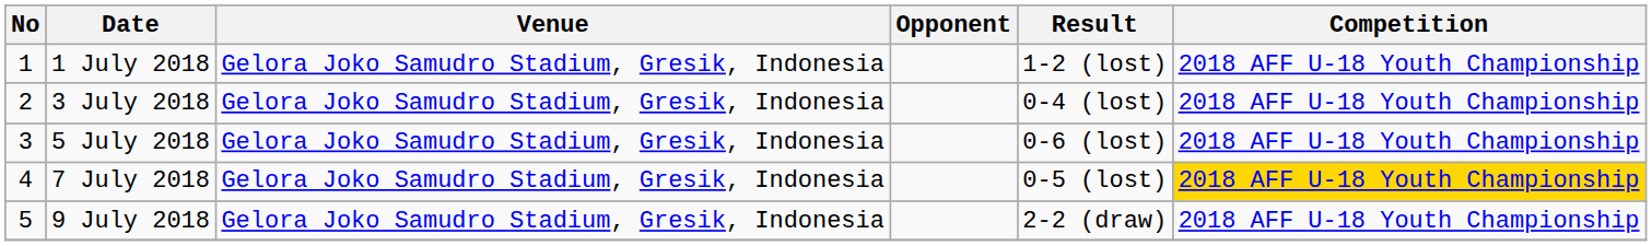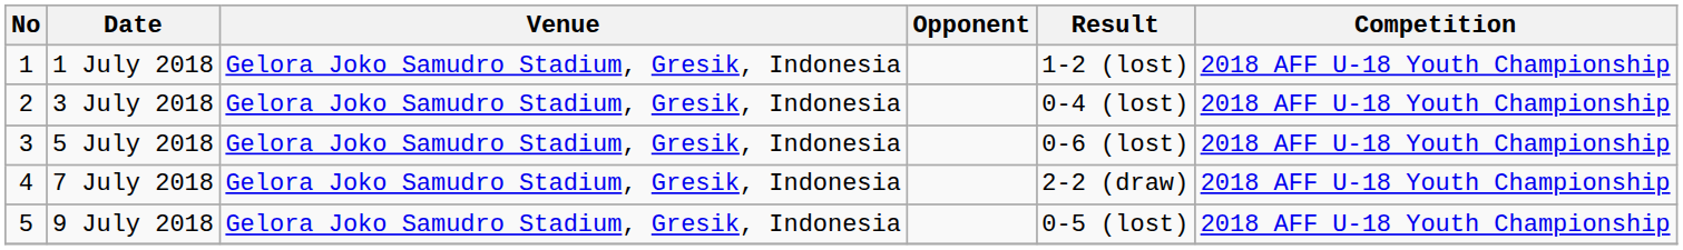7 July 2018 | Result: 0-5 (lost) -> 2-2 (draw)
7 July 2018 | Competition: gold background -> no background
9 July 2018 | Result: 2-2 (draw) -> 0-5 (lost)
